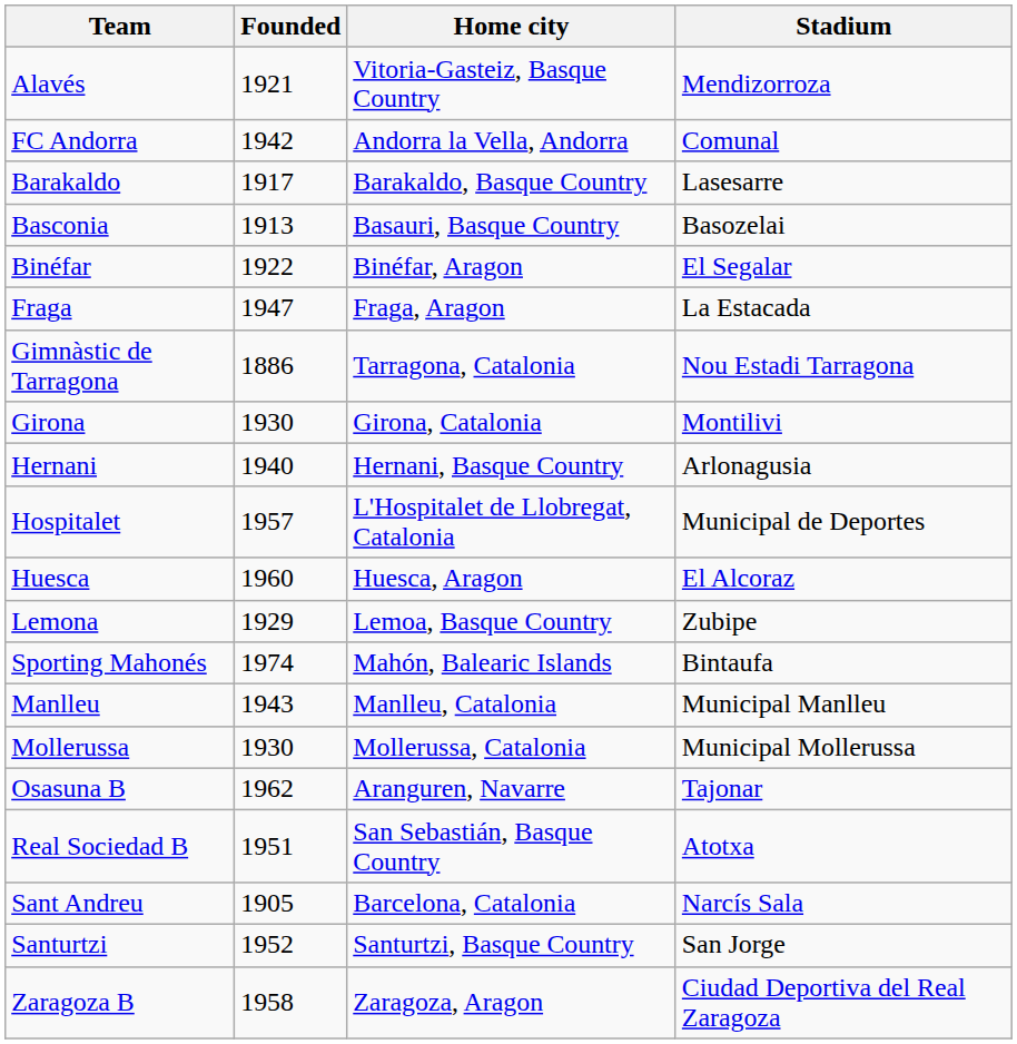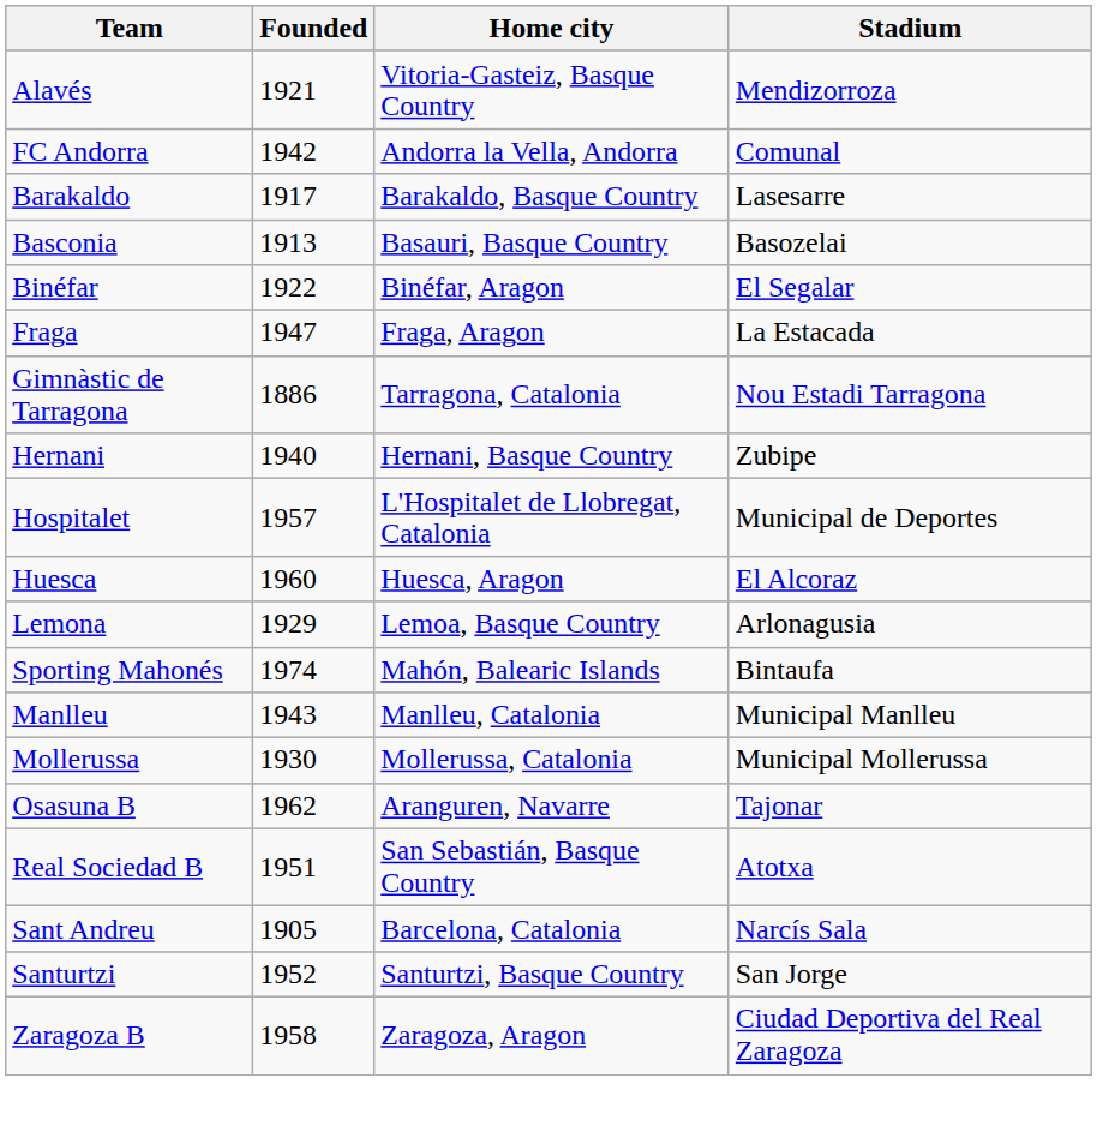- row: Girona | 1930 | Girona, Catalonia | Montilivi
Hernani | Stadium: Arlonagusia -> Zubipe
Lemona | Stadium: Zubipe -> Arlonagusia
